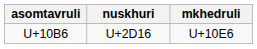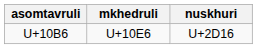columns swapped: nuskhuri <-> mkhedruli
